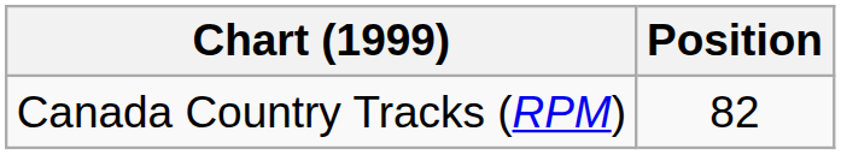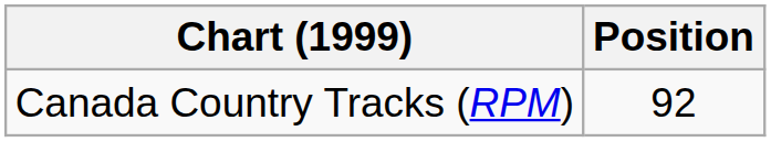Canada Country Tracks (RPM) | Position: 82 -> 92
